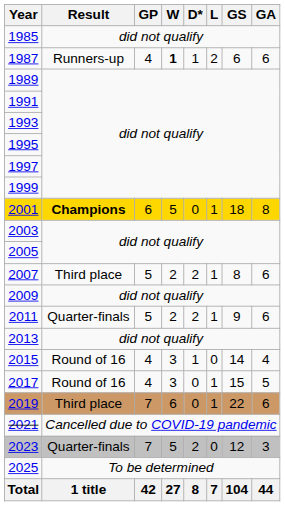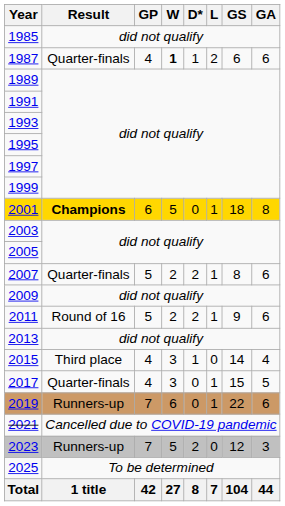1987 | Result: Runners-up -> Quarter-finals
2007 | Result: Third place -> Quarter-finals
2011 | Result: Quarter-finals -> Round of 16
2015 | Result: Round of 16 -> Third place
2017 | Result: Round of 16 -> Quarter-finals
2019 | Result: Third place -> Runners-up
2023 | Result: Quarter-finals -> Runners-up
